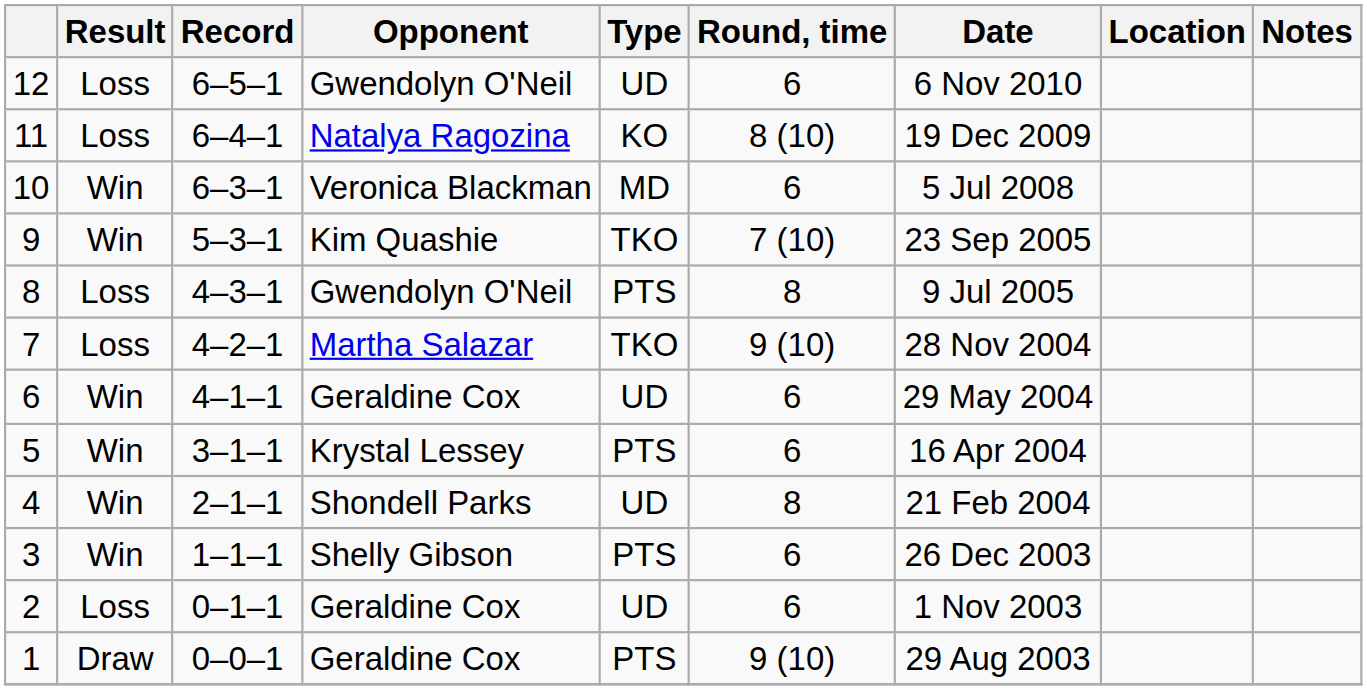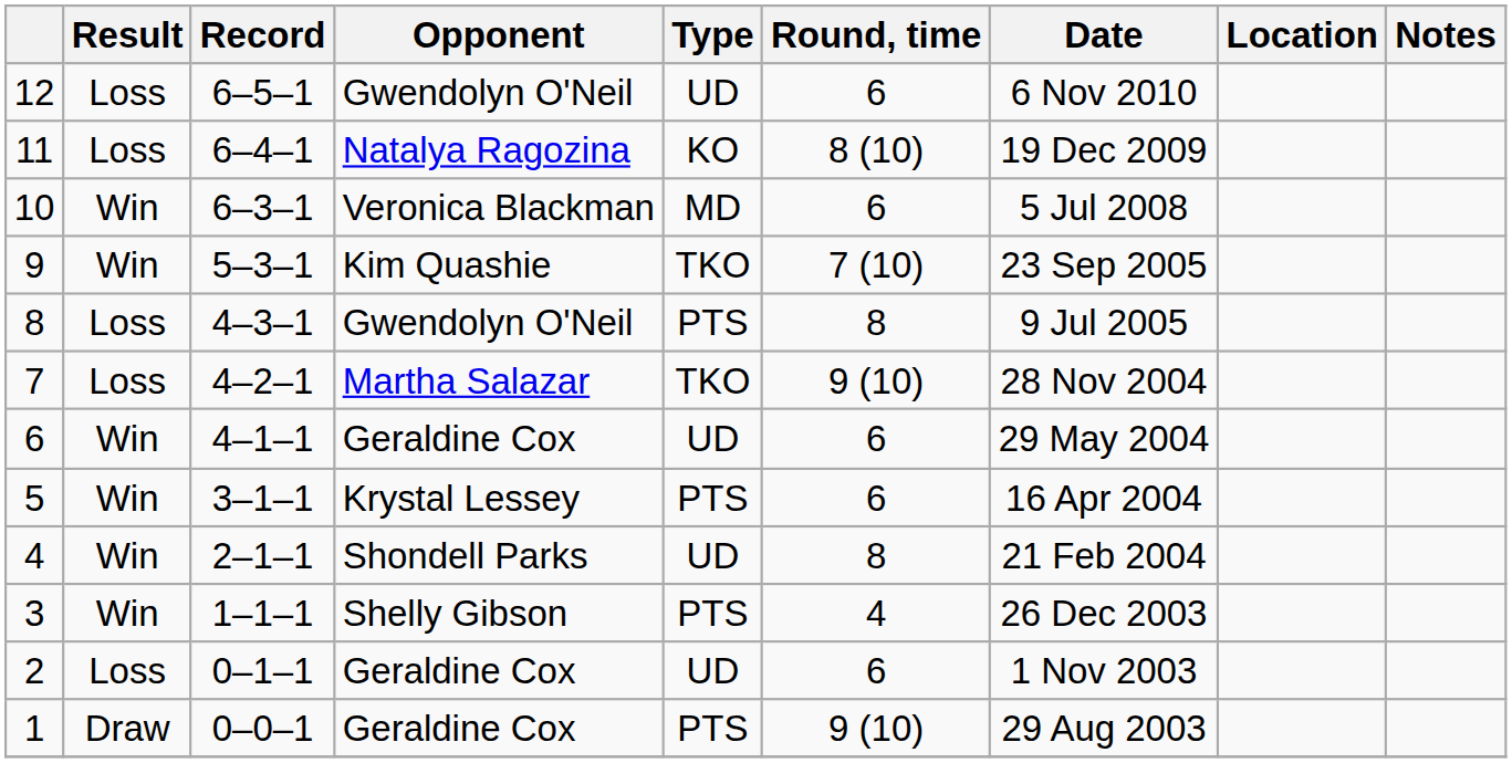3 | Round, time: 6 -> 4
